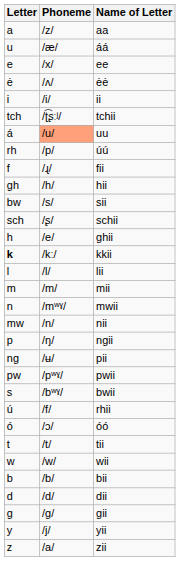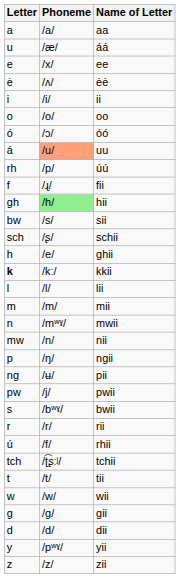aa | Phoneme: /z/ -> /a/
+ row: o | /o/ | oo
rows swapped: óó <-> tchii
hii | Phoneme: no background -> lightgreen background
pwii | Phoneme: /pʷˠ/ -> /j/
+ row: r | /r/ | rii
- row: b | /b/ | bii
rows swapped: dii <-> gii
yii | Phoneme: /j/ -> /pʷˠ/
zii | Phoneme: /a/ -> /z/
